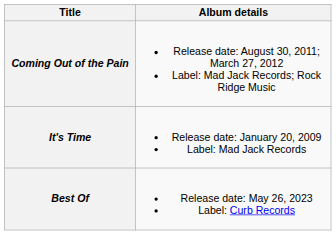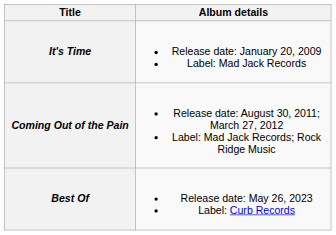rows swapped: It's Time <-> Coming Out of the Pain
